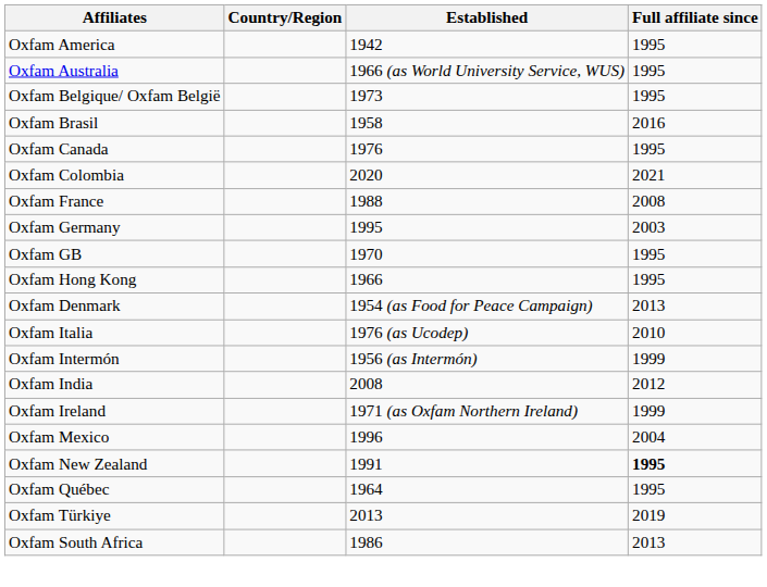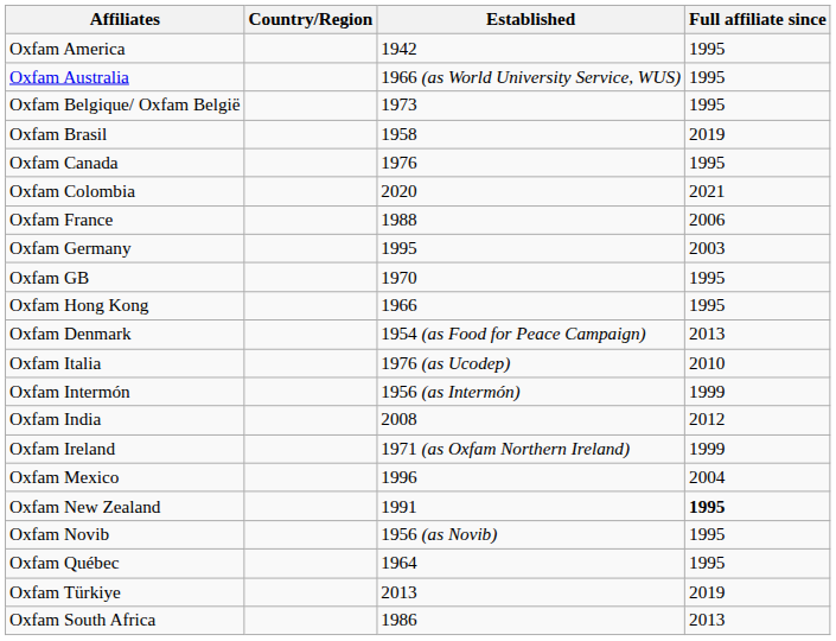Oxfam Brasil | Full affiliate since: 2016 -> 2019
Oxfam France | Full affiliate since: 2008 -> 2006
+ row: Oxfam Novib | 1956 (as Novib) | 1995
